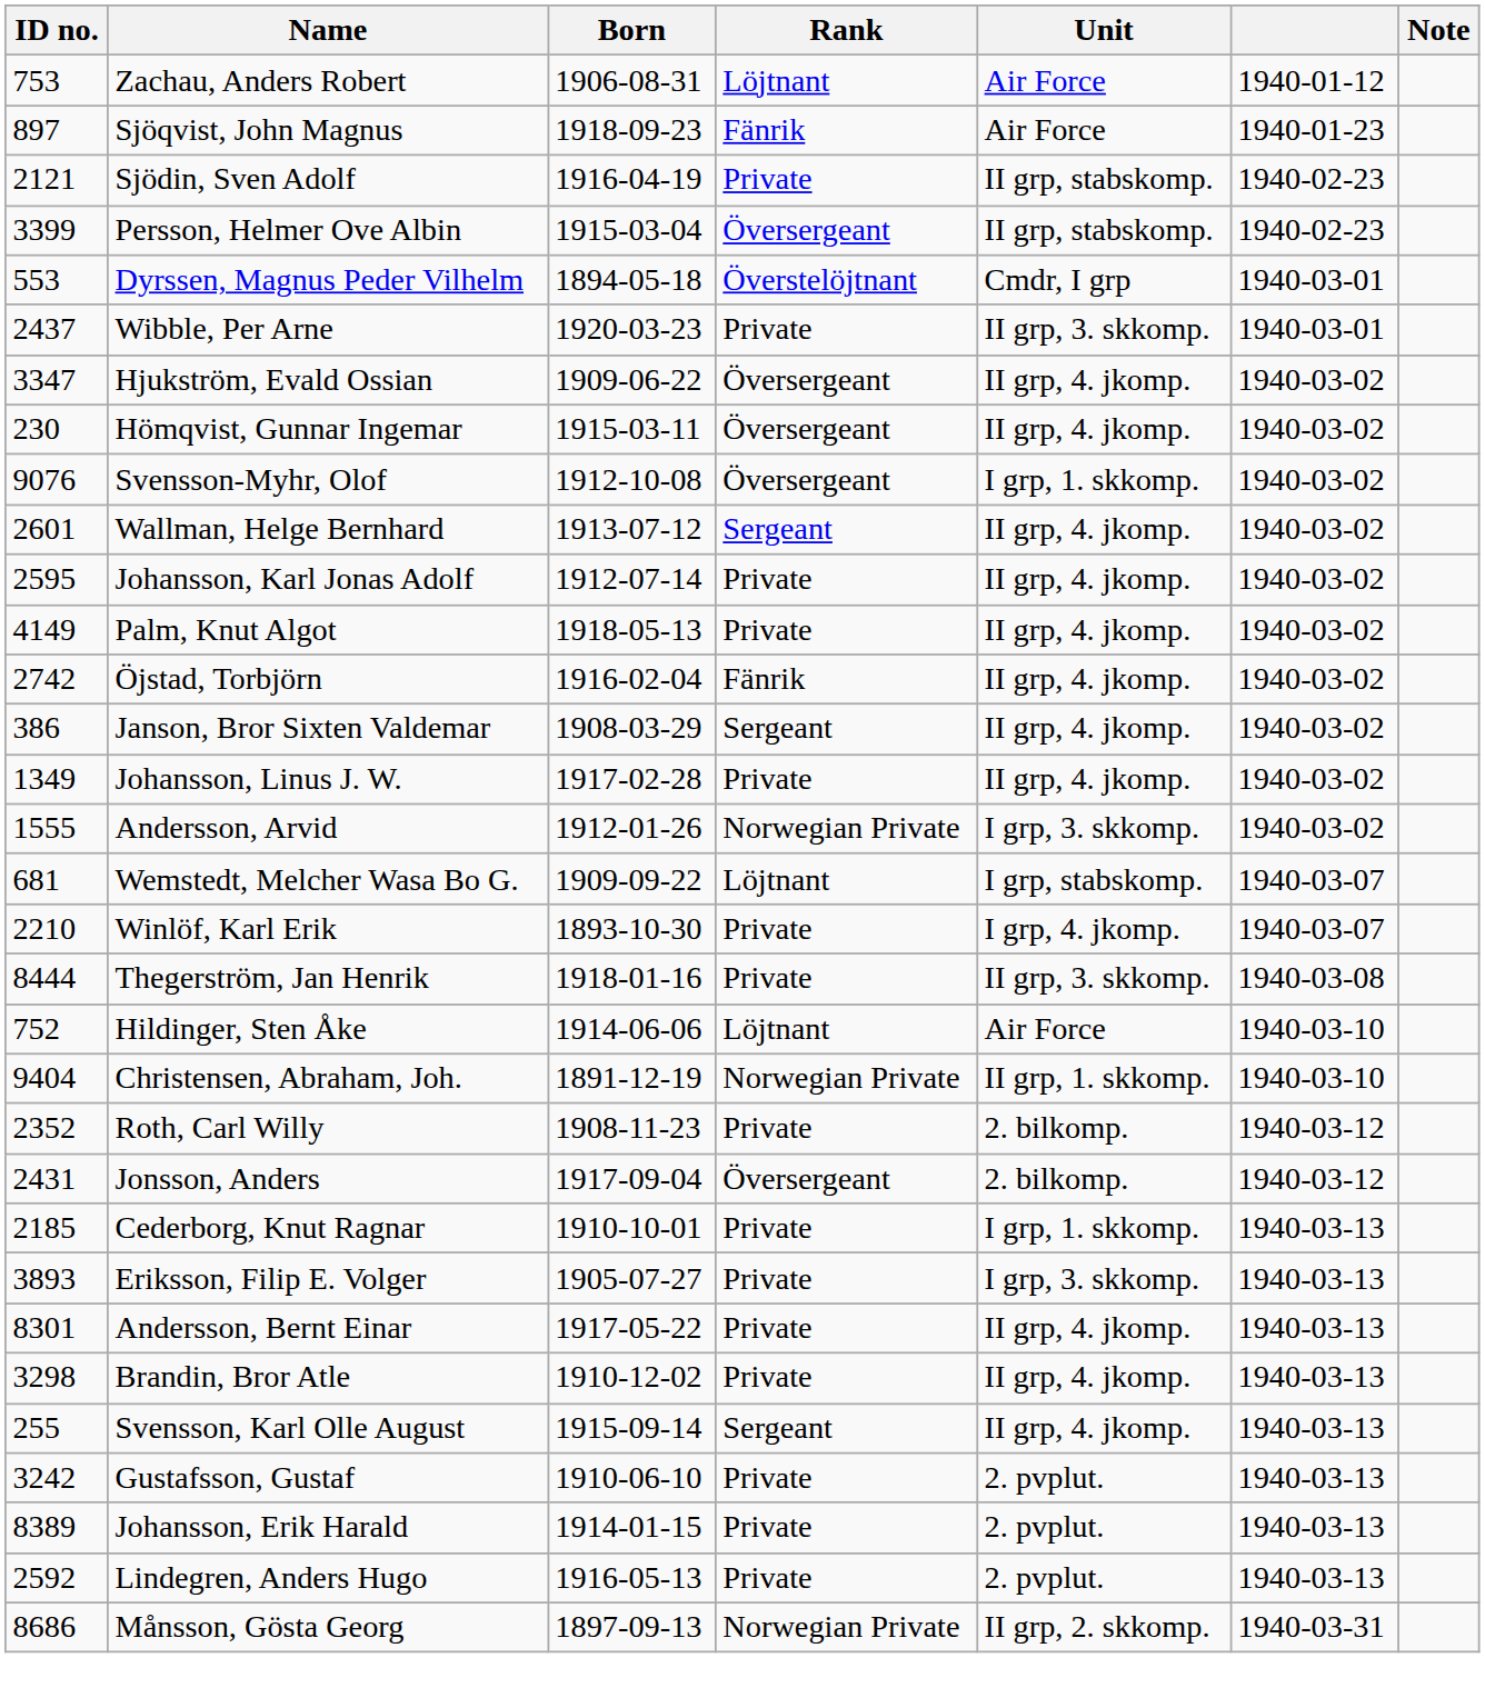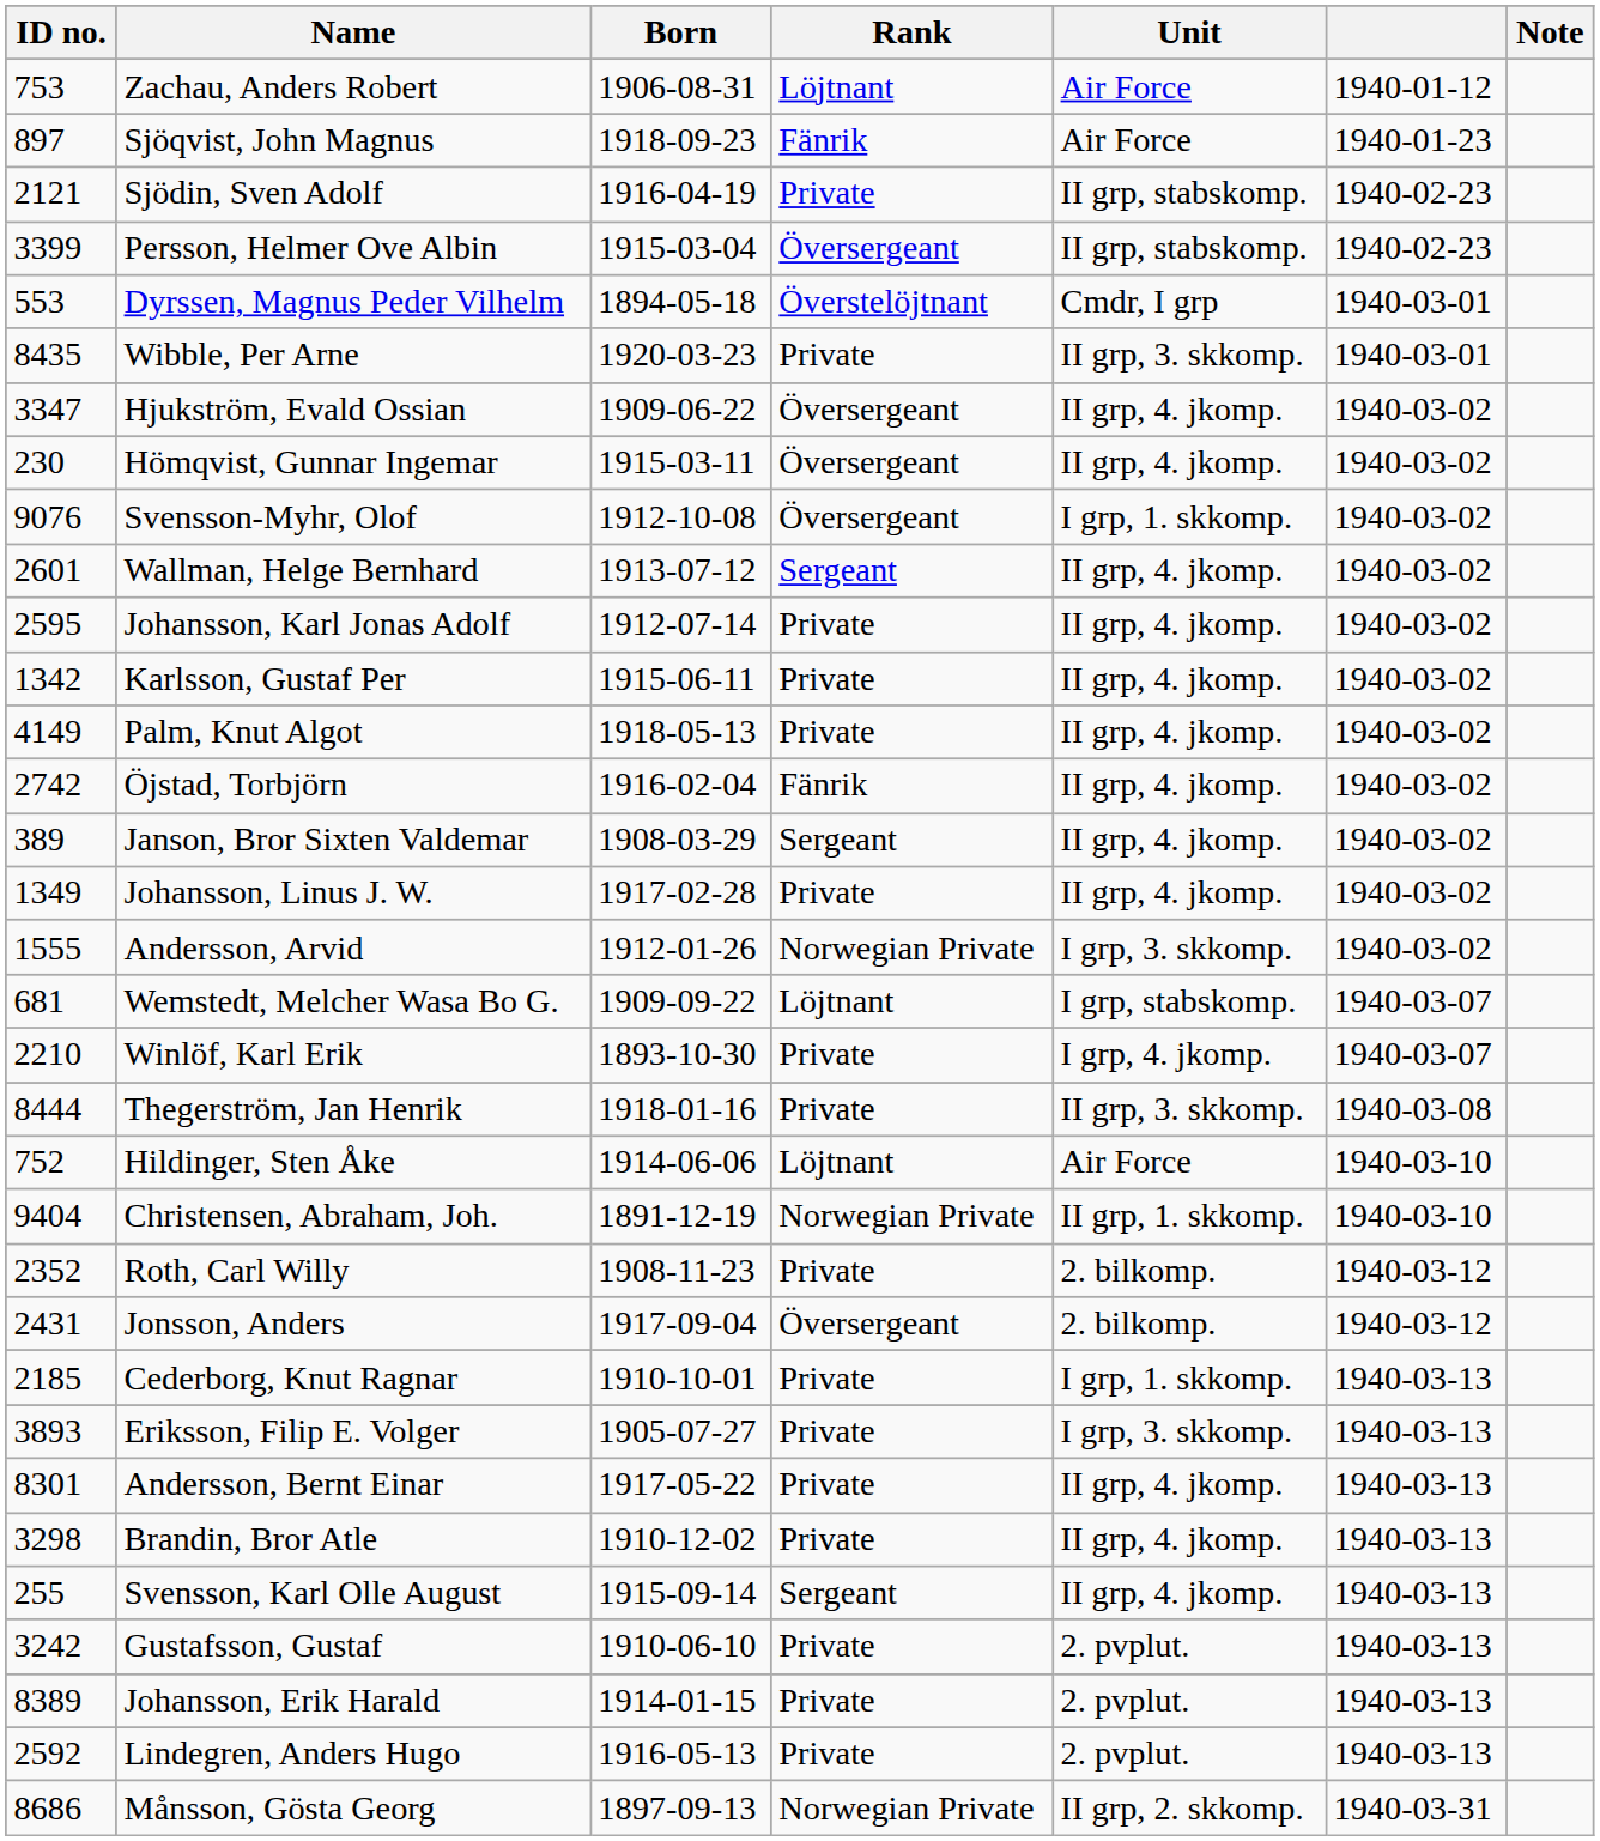Wibble, Per Arne | ID no.: 2437 -> 8435
+ row: 1342 | Karlsson, Gustaf Per | 1915-06-11 | Private | II grp, 4. jkomp. | 1940-03-02
Janson, Bror Sixten Valdemar | ID no.: 386 -> 389
